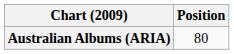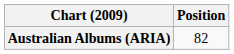Australian Albums (ARIA) | Position: 80 -> 82
